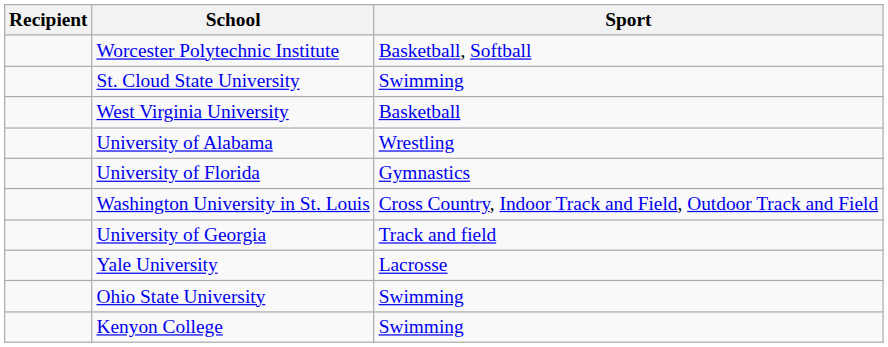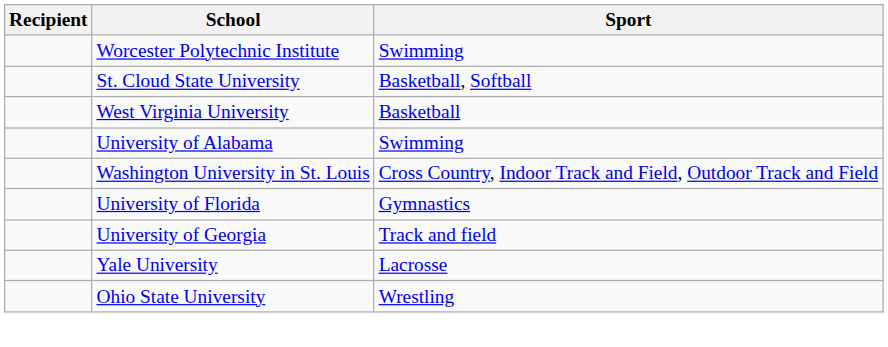Worcester Polytechnic Institute | Sport: Basketball, Softball -> Swimming
St. Cloud State University | Sport: Swimming -> Basketball, Softball
University of Alabama | Sport: Wrestling -> Swimming
rows swapped: Washington University in St. Louis <-> University of Florida
Ohio State University | Sport: Swimming -> Wrestling
- row: Kenyon College | Swimming
